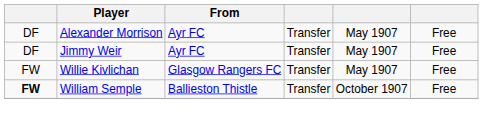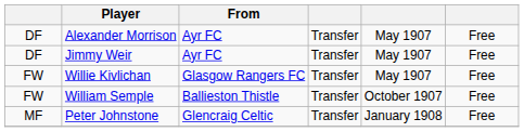William Semple | column 1: bold -> normal
+ row: MF | Peter Johnstone | Glencraig Celtic | Transfer | January 1908 | Free
